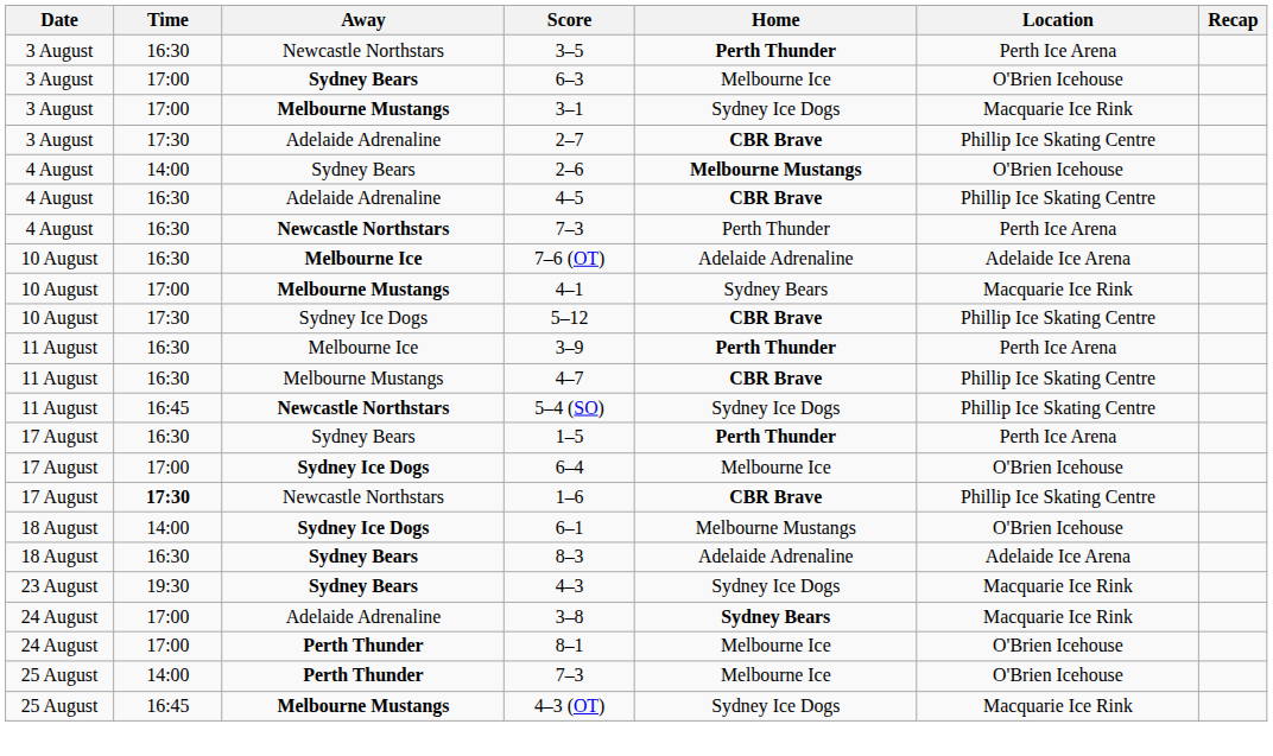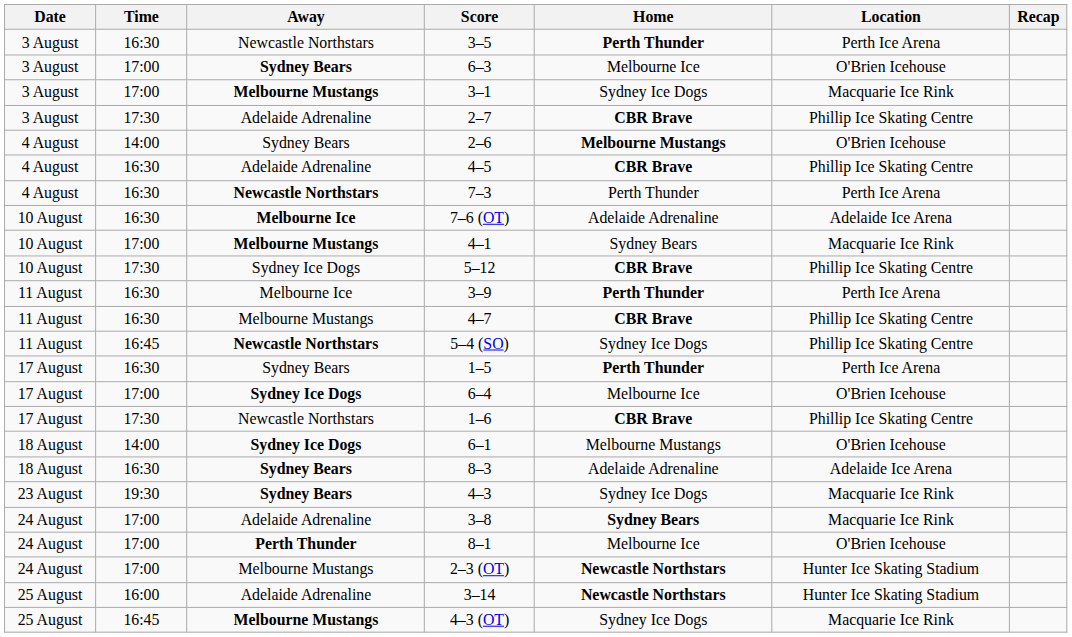1–6 | Time: bold -> normal
+ row: 24 August | 17:00 | Melbourne Mustangs | 2–3 (OT) | Newcastle Northstars | Hunter Ice Skating Stadium
- row: 25 August | 14:00 | Perth Thunder | 7–3 | Melbourne Ice | O'Brien Icehouse
+ row: 25 August | 16:00 | Adelaide Adrenaline | 3–14 | Newcastle Northstars | Hunter Ice Skating Stadium
